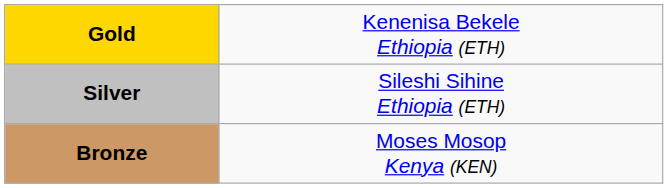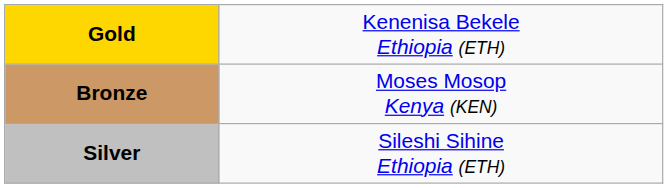rows swapped: Silver <-> Bronze
